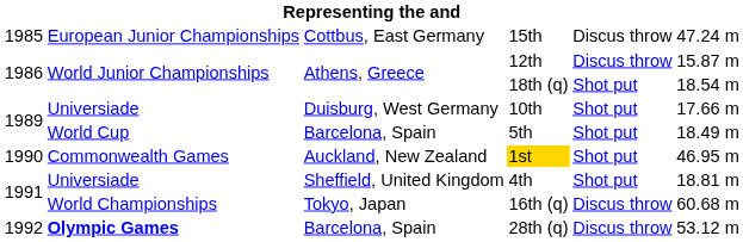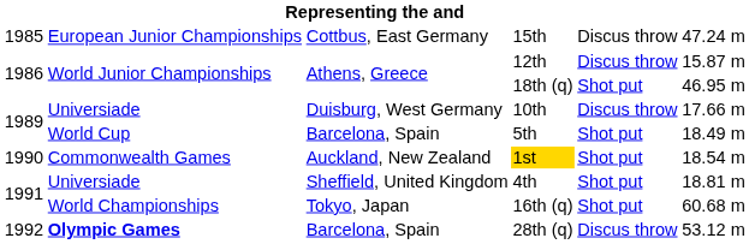18th (q) | column 6: 18.54 m -> 46.95 m
10th | column 5: Shot put -> Discus throw
1st | column 6: 46.95 m -> 18.54 m
16th (q) | column 5: Discus throw -> Shot put
